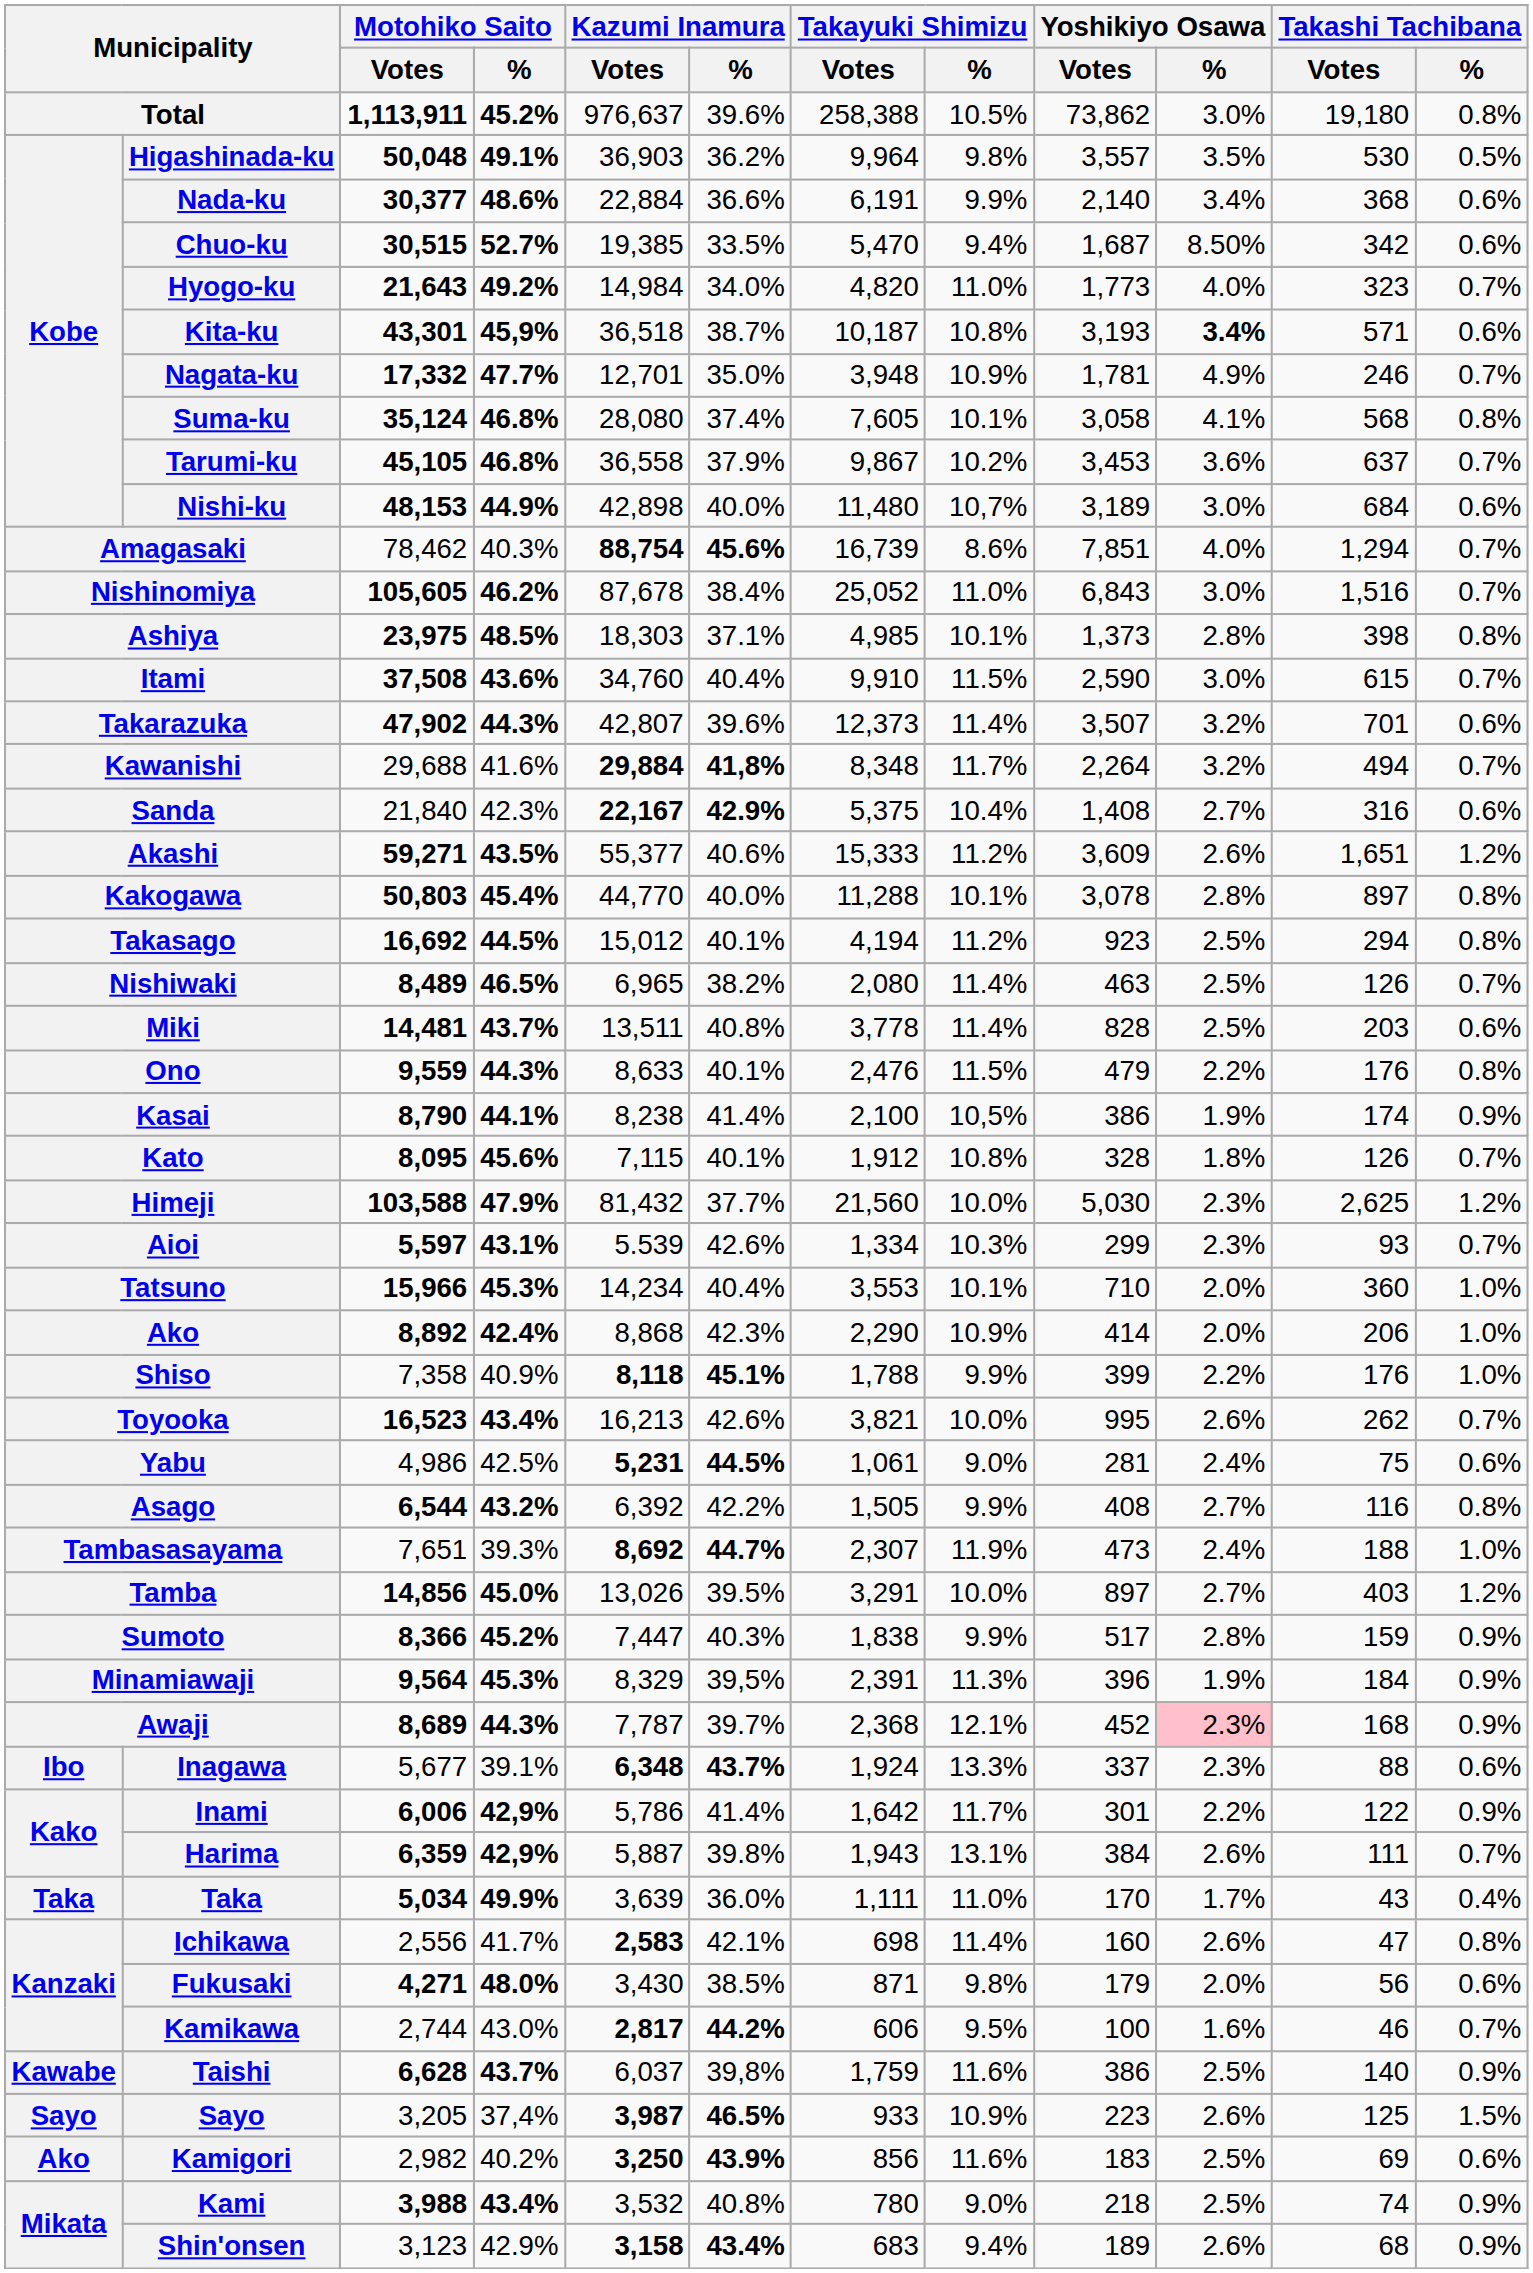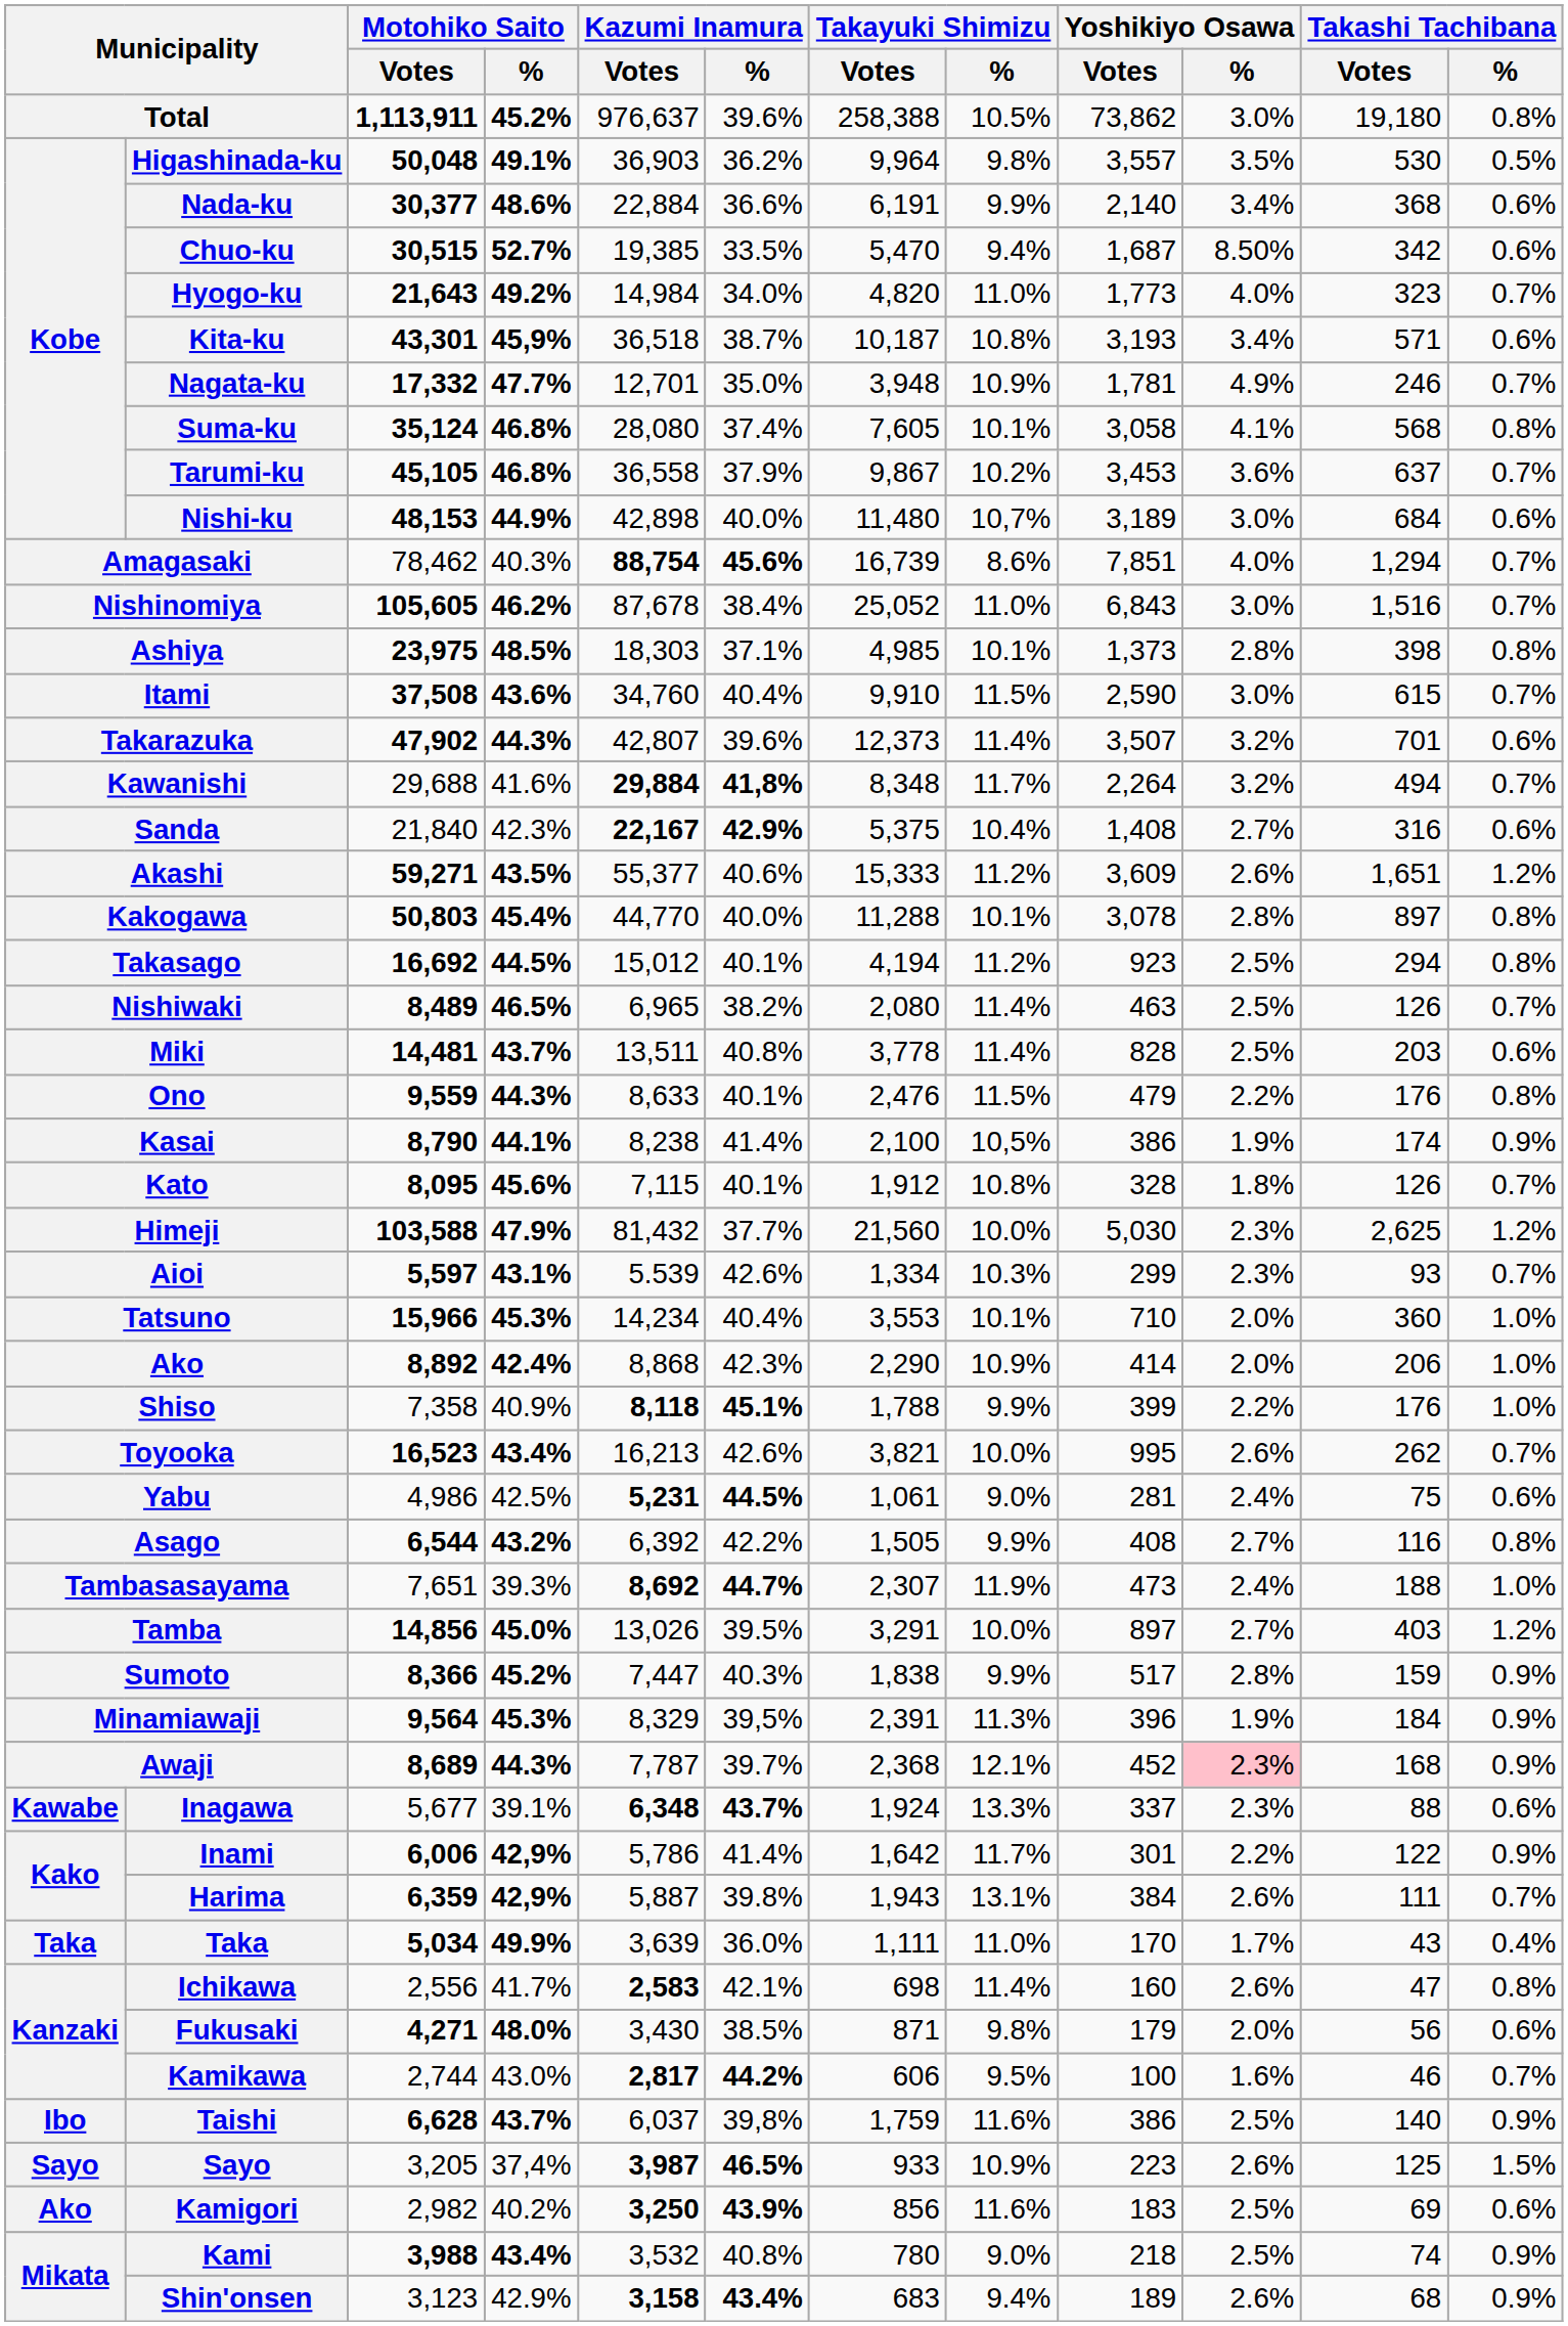Kita-ku | Yoshikiyo Osawa / %: bold -> normal
Inagawa | column 1: Ibo -> Kawabe
Taishi | column 1: Kawabe -> Ibo
